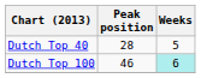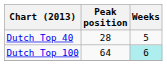Dutch Top 100 | Peak position: 46 -> 64
